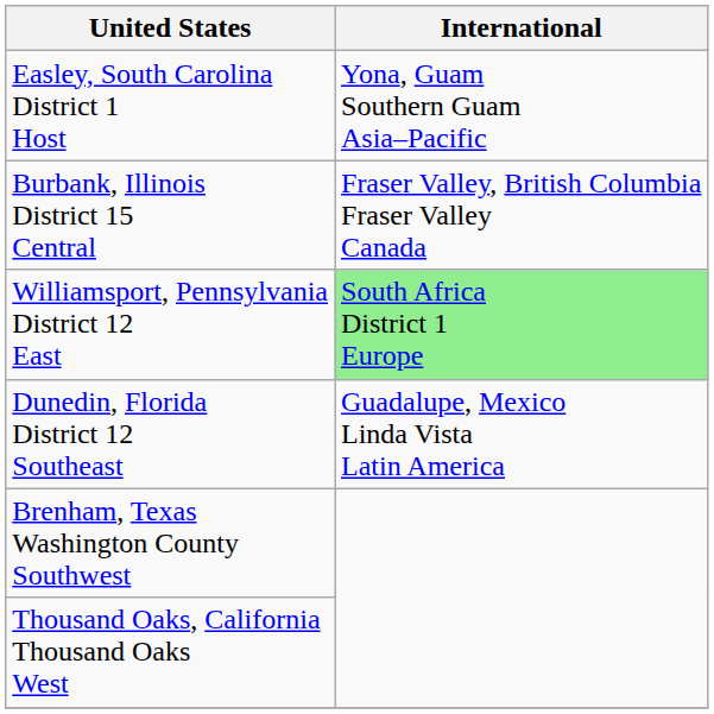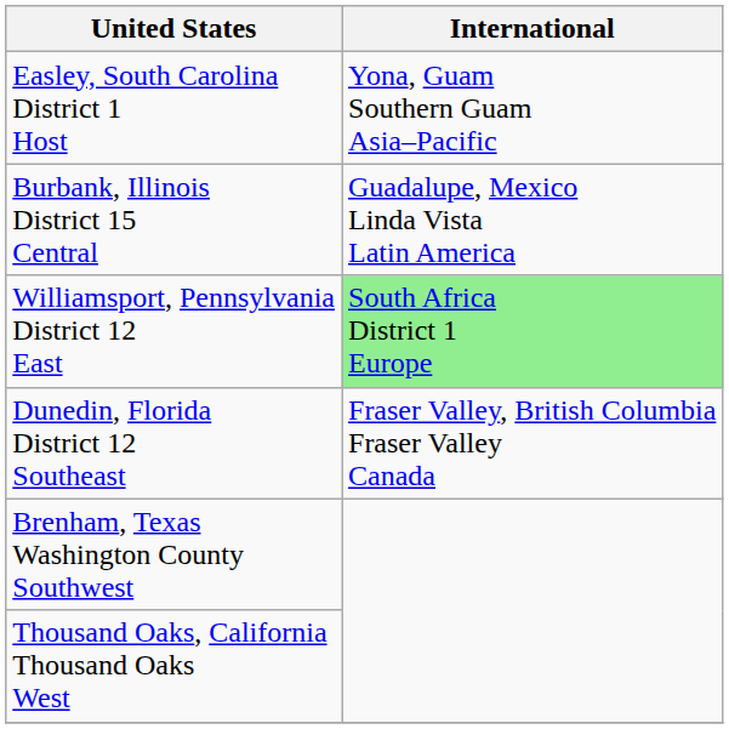Burbank, Illinois District 15 Central | International: Fraser Valley, British Columbia Fraser Valley Canada -> Guadalupe, Mexico Linda Vista Latin America
Dunedin, Florida District 12 Southeast | International: Guadalupe, Mexico Linda Vista Latin America -> Fraser Valley, British Columbia Fraser Valley Canada
